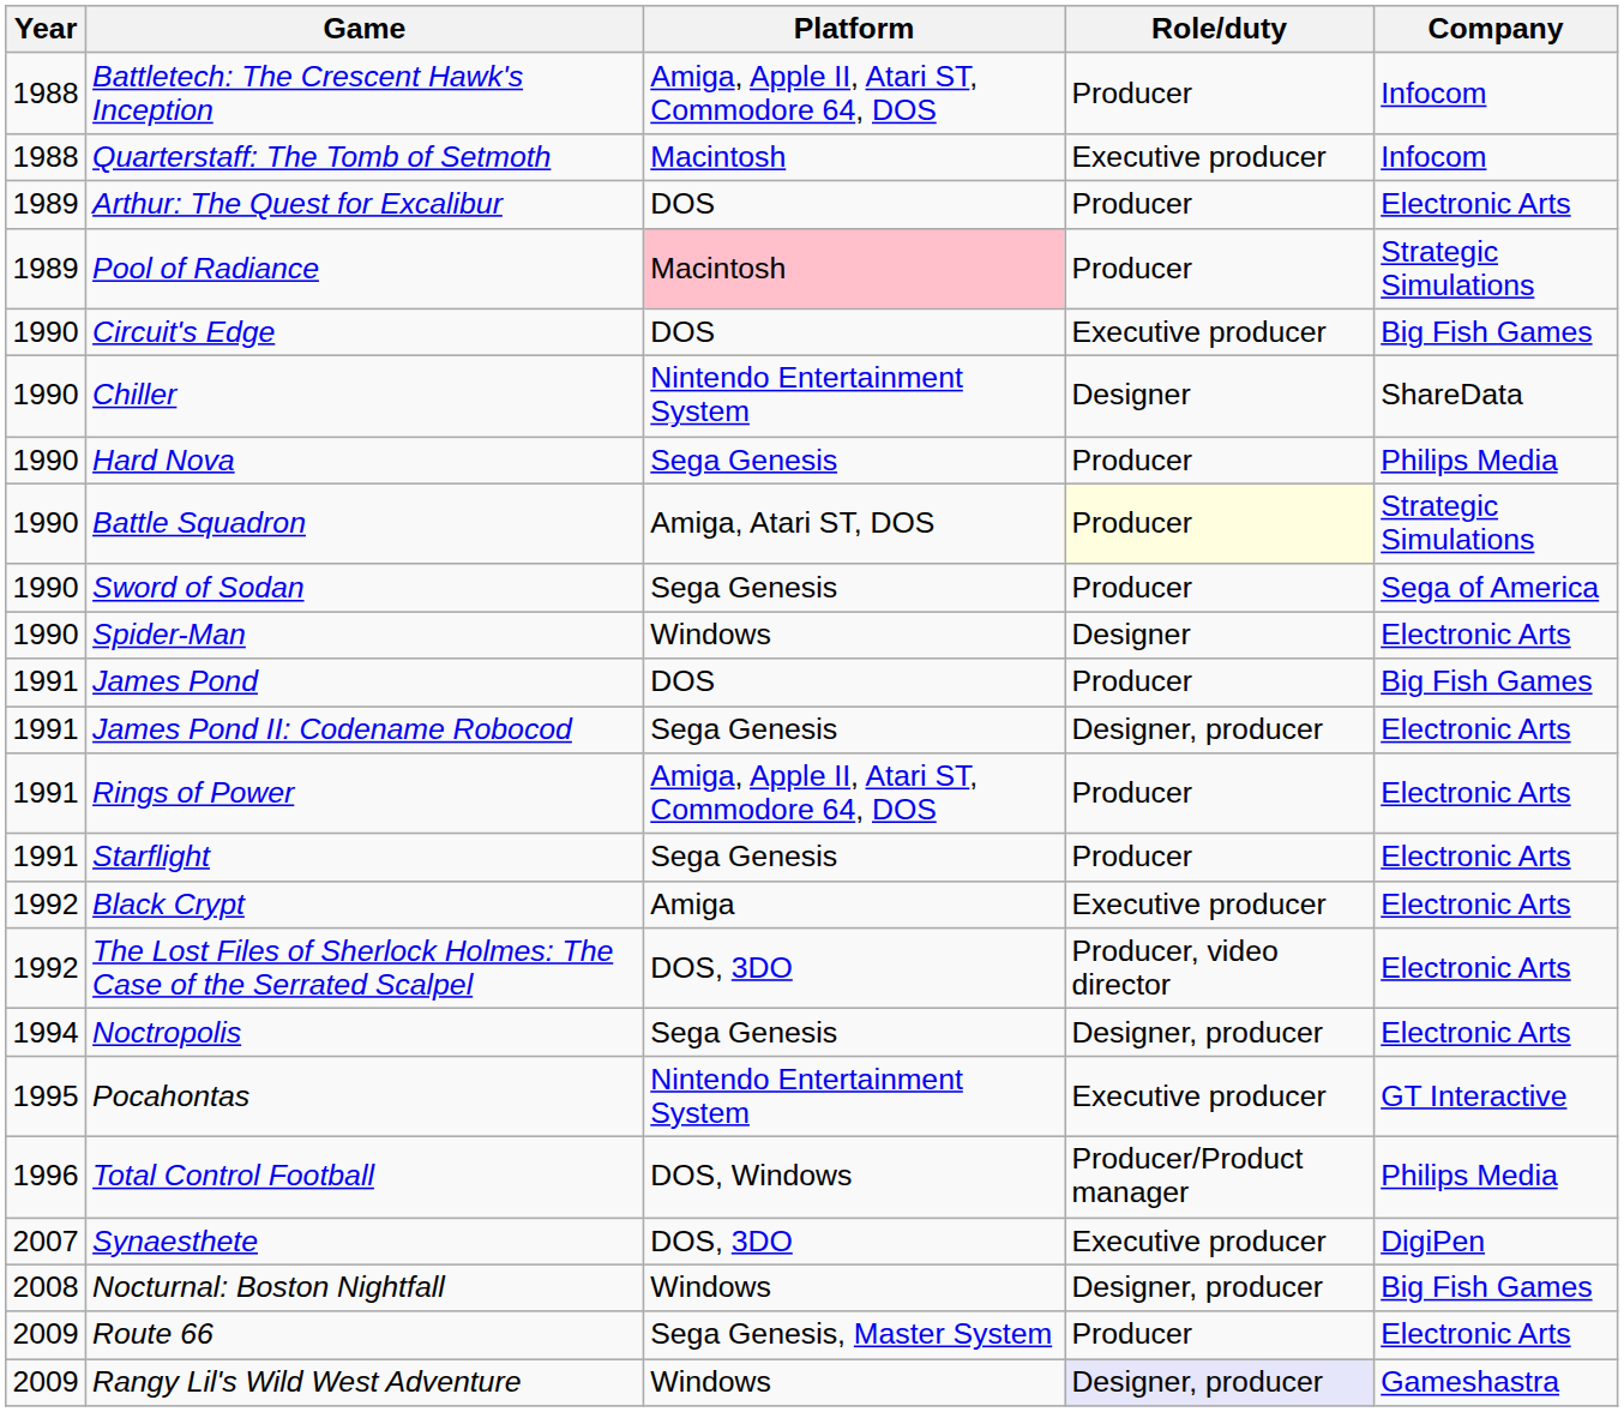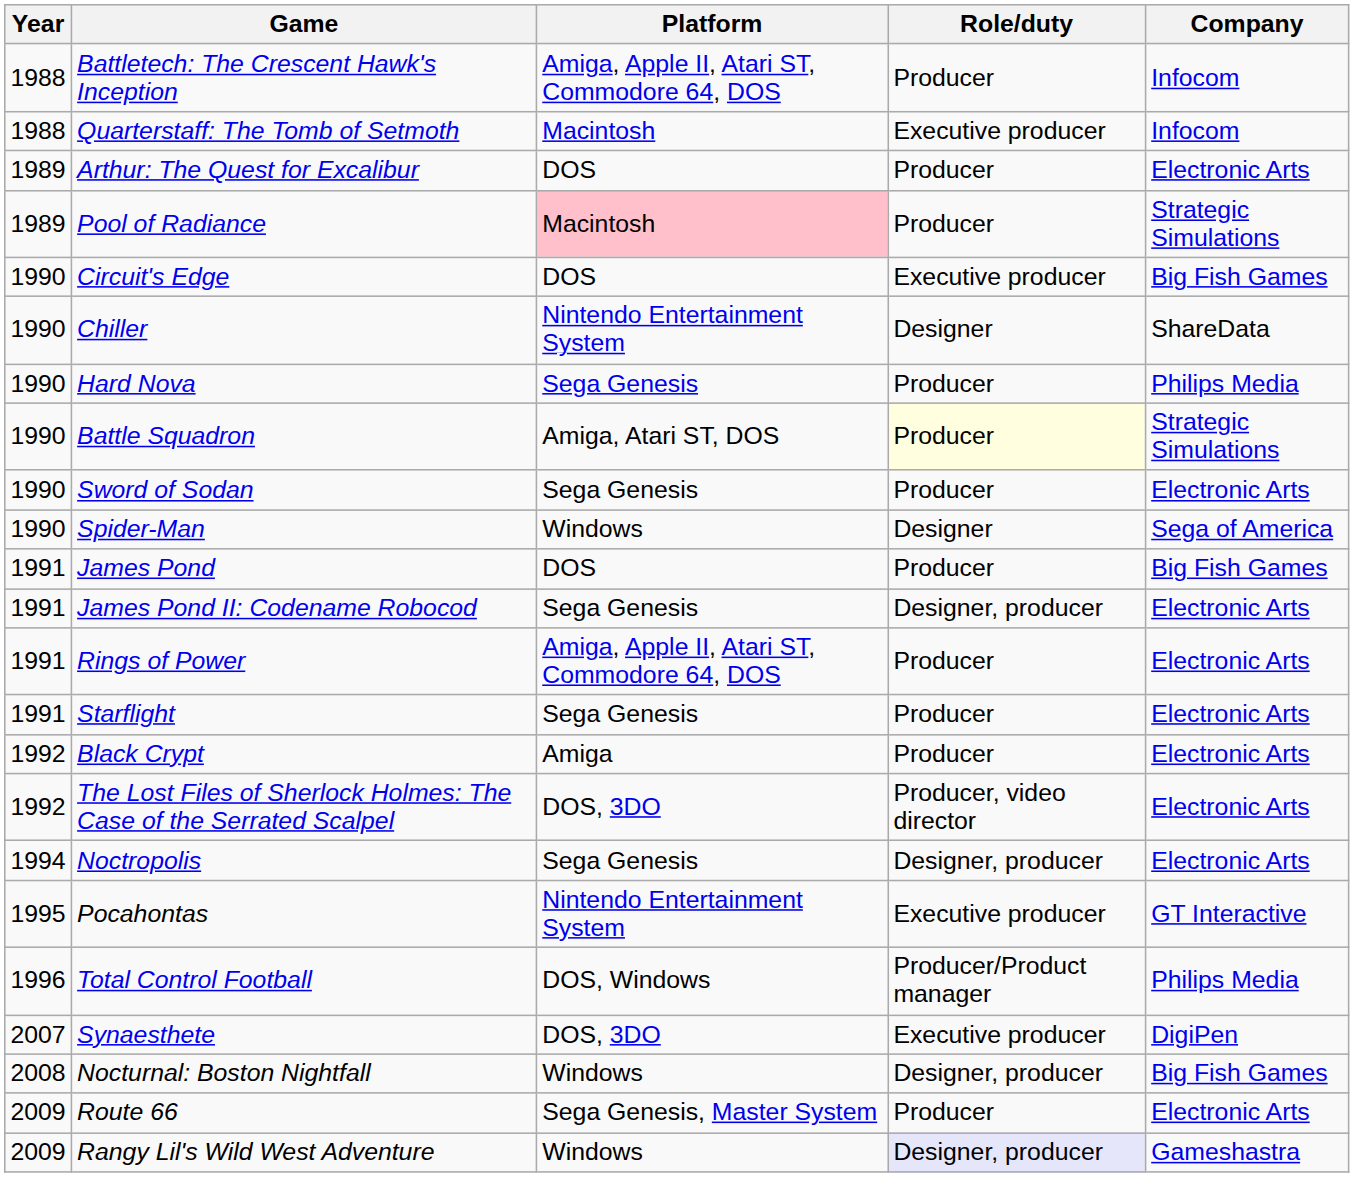Sword of Sodan | Company: Sega of America -> Electronic Arts
Spider-Man | Company: Electronic Arts -> Sega of America
Black Crypt | Role/duty: Executive producer -> Producer
